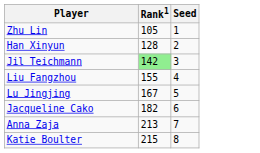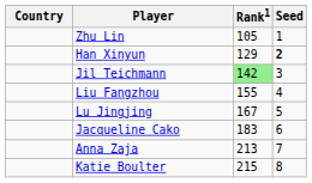+ column: Country
Han Xinyun | Rank1: 128 -> 129
Han Xinyun | Seed: normal -> bold
Jacqueline Cako | Rank1: 182 -> 183
